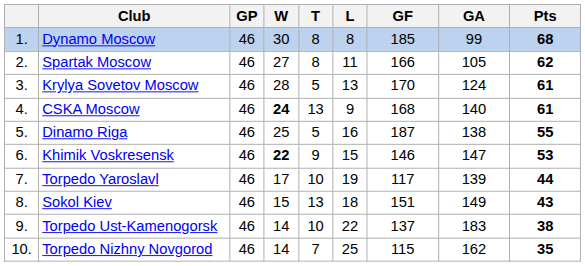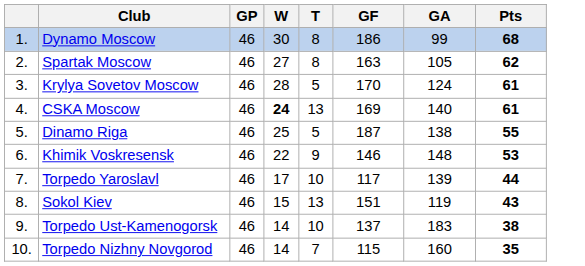- column: L | 8 | 11 | 13 | 9 | 16 | 15 | 19 | 18 | 22 | 25
Dynamo Moscow | GF: 185 -> 186
Spartak Moscow | GF: 166 -> 163
CSKA Moscow | GF: 168 -> 169
Khimik Voskresensk | W: bold -> normal
Khimik Voskresensk | GA: 147 -> 148
Sokol Kiev | GA: 149 -> 119
Torpedo Nizhny Novgorod | GA: 162 -> 160
